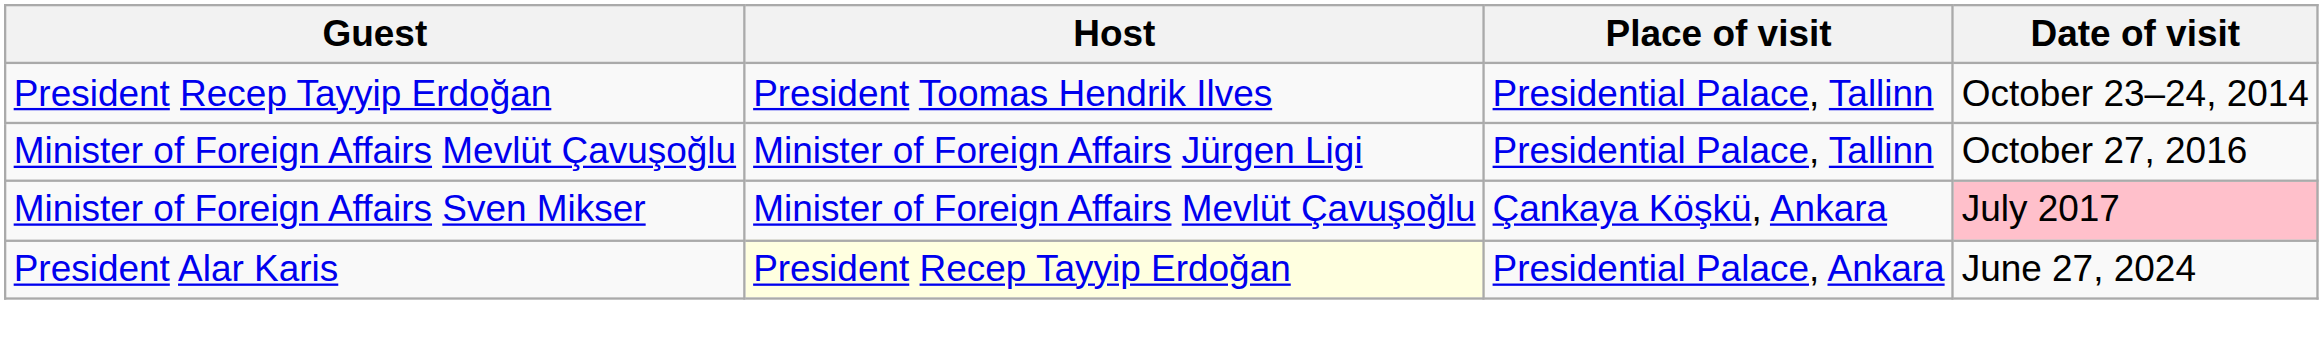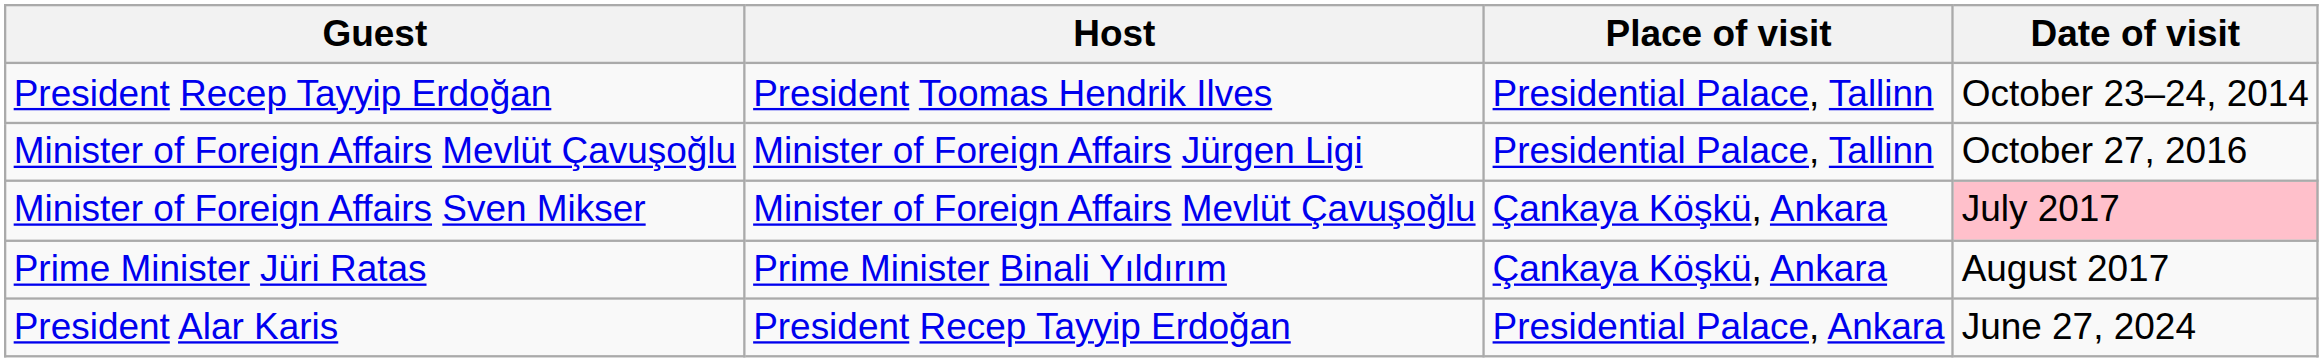+ row: Prime Minister Jüri Ratas | Prime Minister Binali Yıldırım | Çankaya Köşkü, Ankara | August 2017
President Alar Karis | Host: lightyellow background -> no background
